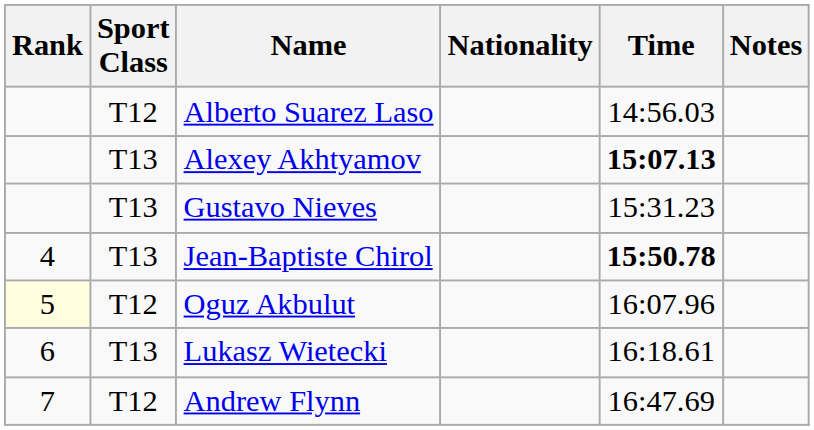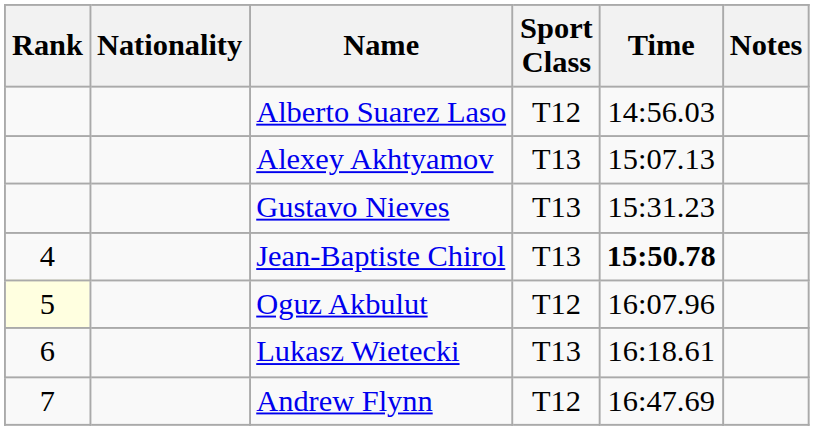columns swapped: Sport Class <-> Nationality
Alexey Akhtyamov | Time: bold -> normal
